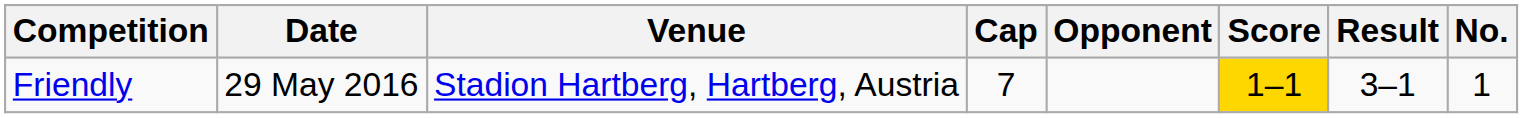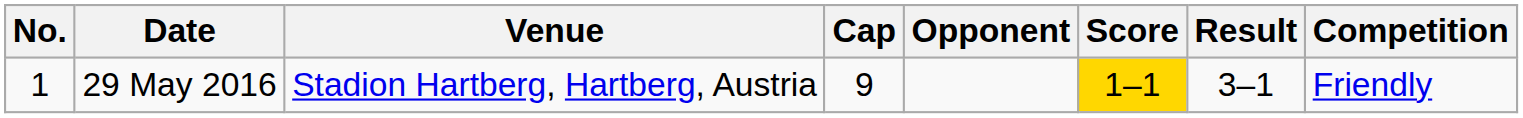columns swapped: No. <-> Competition
29 May 2016 | Cap: 7 -> 9
